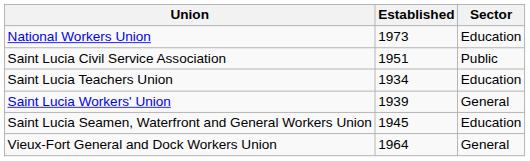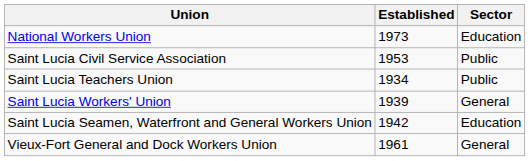Saint Lucia Civil Service Association | Established: 1951 -> 1953
Saint Lucia Teachers Union | Sector: Education -> Public
Saint Lucia Seamen, Waterfront and General Workers Union | Established: 1945 -> 1942
Vieux-Fort General and Dock Workers Union | Established: 1964 -> 1961
